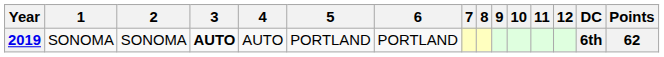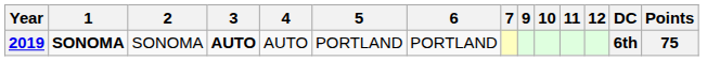- column: 8
2019 | 1: normal -> bold
2019 | Points: 62 -> 75
